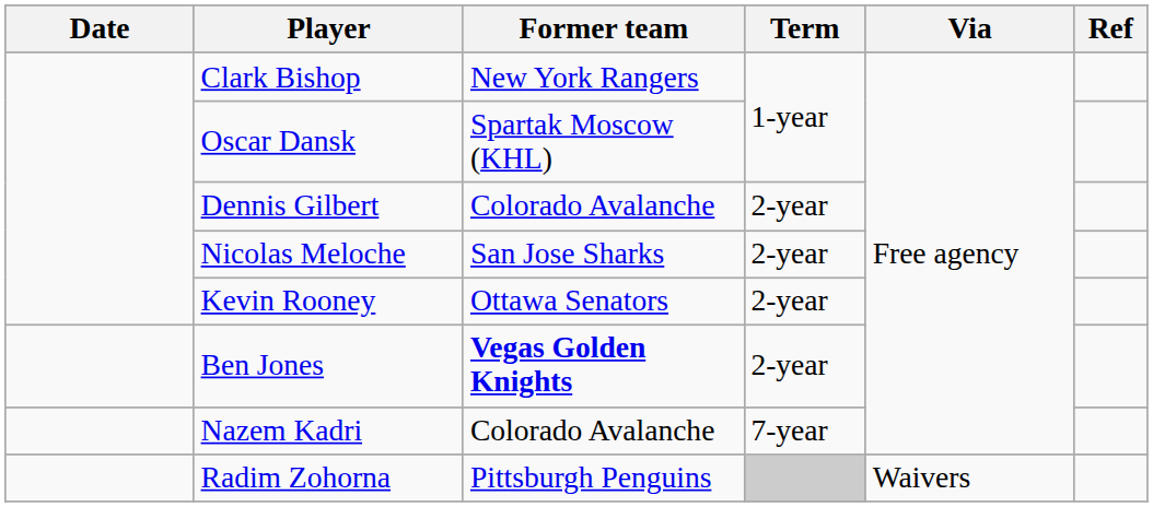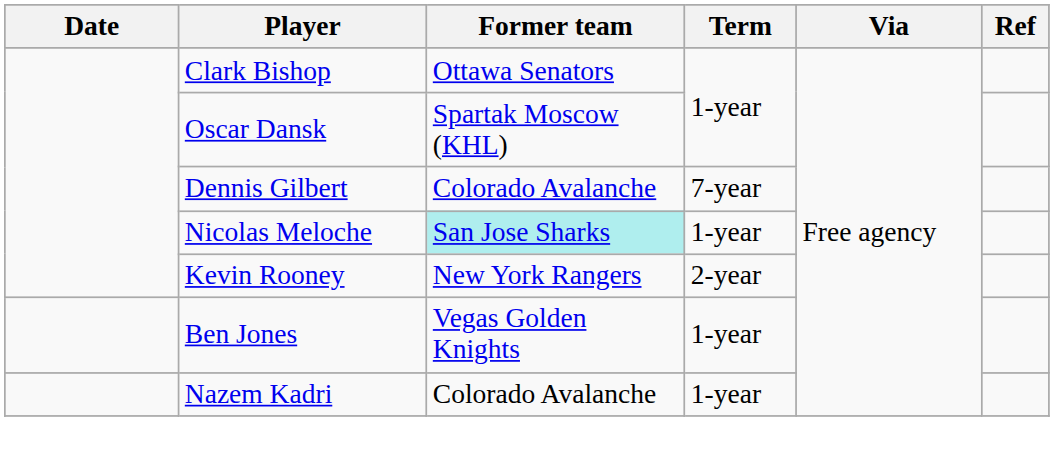Clark Bishop | Former team: New York Rangers -> Ottawa Senators
Dennis Gilbert | Term: 2-year -> 7-year
Nicolas Meloche | Former team: no background -> paleturquoise background
Nicolas Meloche | Term: 2-year -> 1-year
Kevin Rooney | Former team: Ottawa Senators -> New York Rangers
Ben Jones | Former team: bold -> normal
Ben Jones | Term: 2-year -> 1-year
Nazem Kadri | Term: 7-year -> 1-year
- row: Radim Zohorna | Pittsburgh Penguins | Waivers
